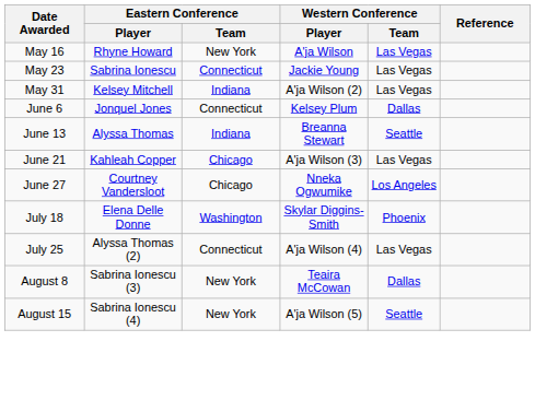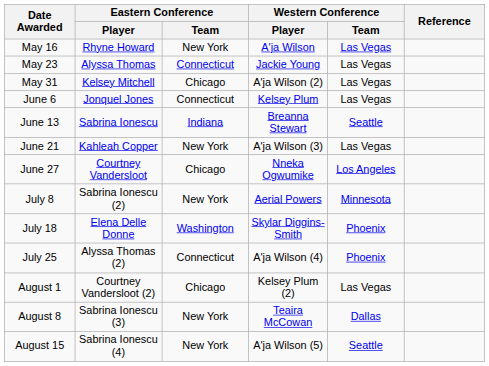May 23 | Eastern Conference / Player: Sabrina Ionescu -> Alyssa Thomas
May 31 | Eastern Conference / Team: Indiana -> Chicago
June 6 | Western Conference / Team: Dallas -> Las Vegas
June 13 | Eastern Conference / Player: Alyssa Thomas -> Sabrina Ionescu
June 21 | Eastern Conference / Team: Chicago -> New York
+ row: July 8 | Sabrina Ionescu (2) | New York | Aerial Powers | Minnesota
July 25 | Western Conference / Team: Las Vegas -> Phoenix
+ row: August 1 | Courtney Vandersloot (2) | Chicago | Kelsey Plum (2) | Las Vegas
